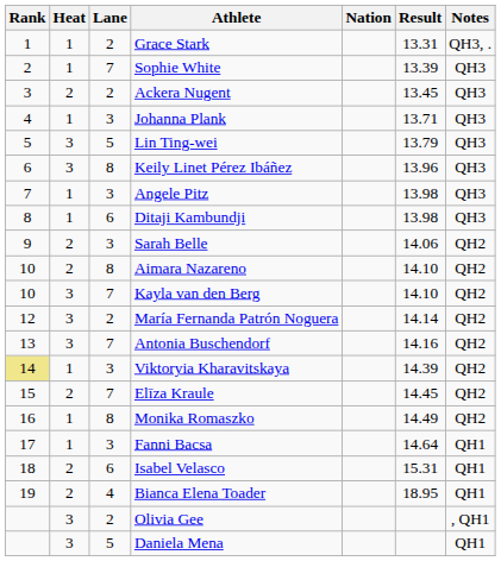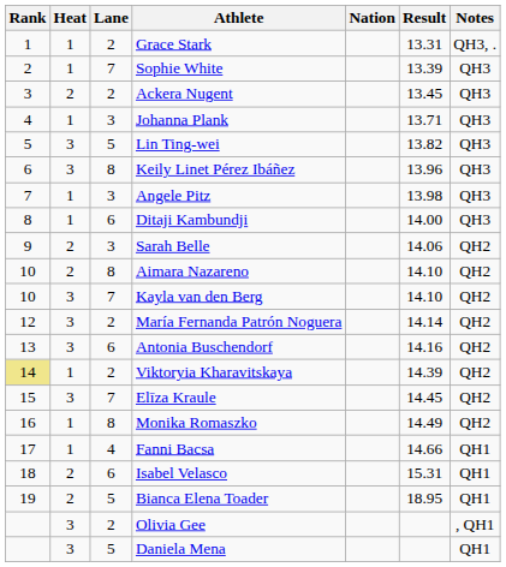Lin Ting-wei | Result: 13.79 -> 13.82
Ditaji Kambundji | Result: 13.98 -> 14.00
Antonia Buschendorf | Lane: 7 -> 6
Viktoryia Kharavitskaya | Lane: 3 -> 2
Elīza Kraule | Heat: 2 -> 3
Fanni Bacsa | Lane: 3 -> 4
Fanni Bacsa | Result: 14.64 -> 14.66
Bianca Elena Toader | Lane: 4 -> 5
